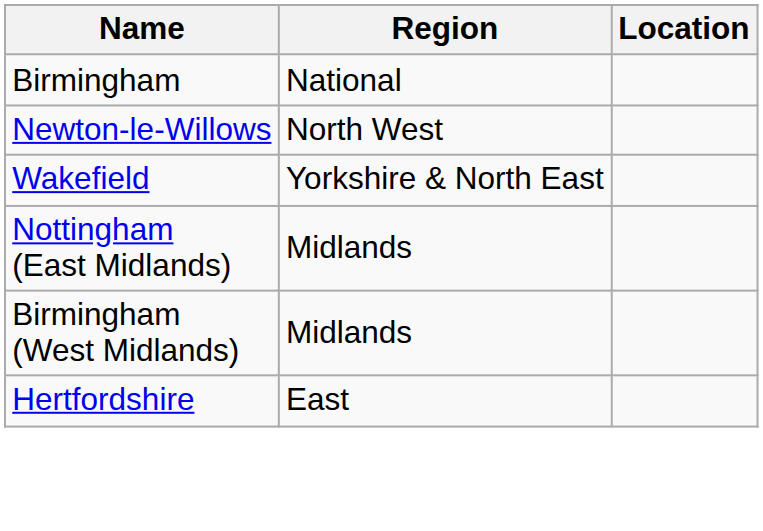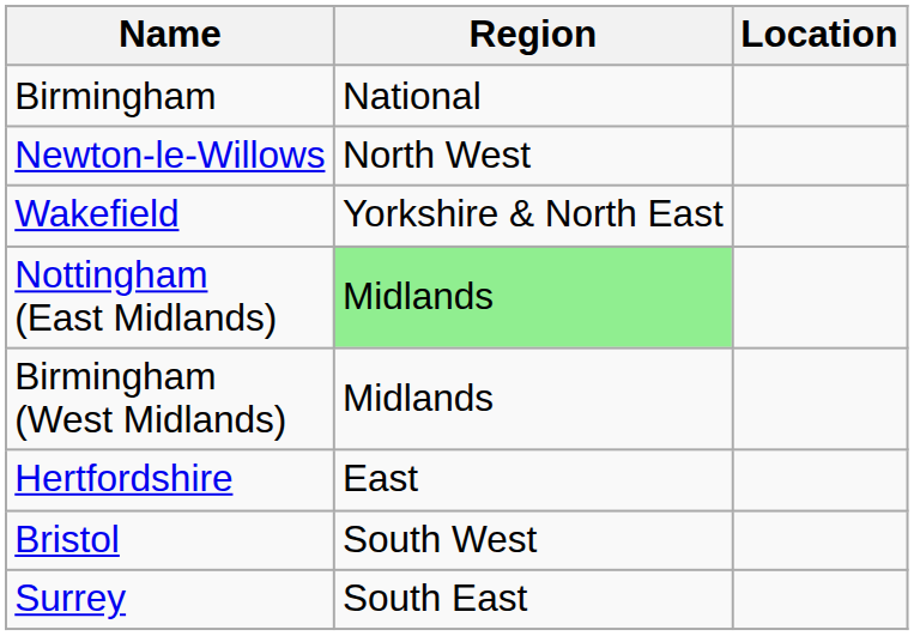Nottingham (East Midlands) | Region: no background -> lightgreen background
+ row: Bristol | South West
+ row: Surrey | South East
